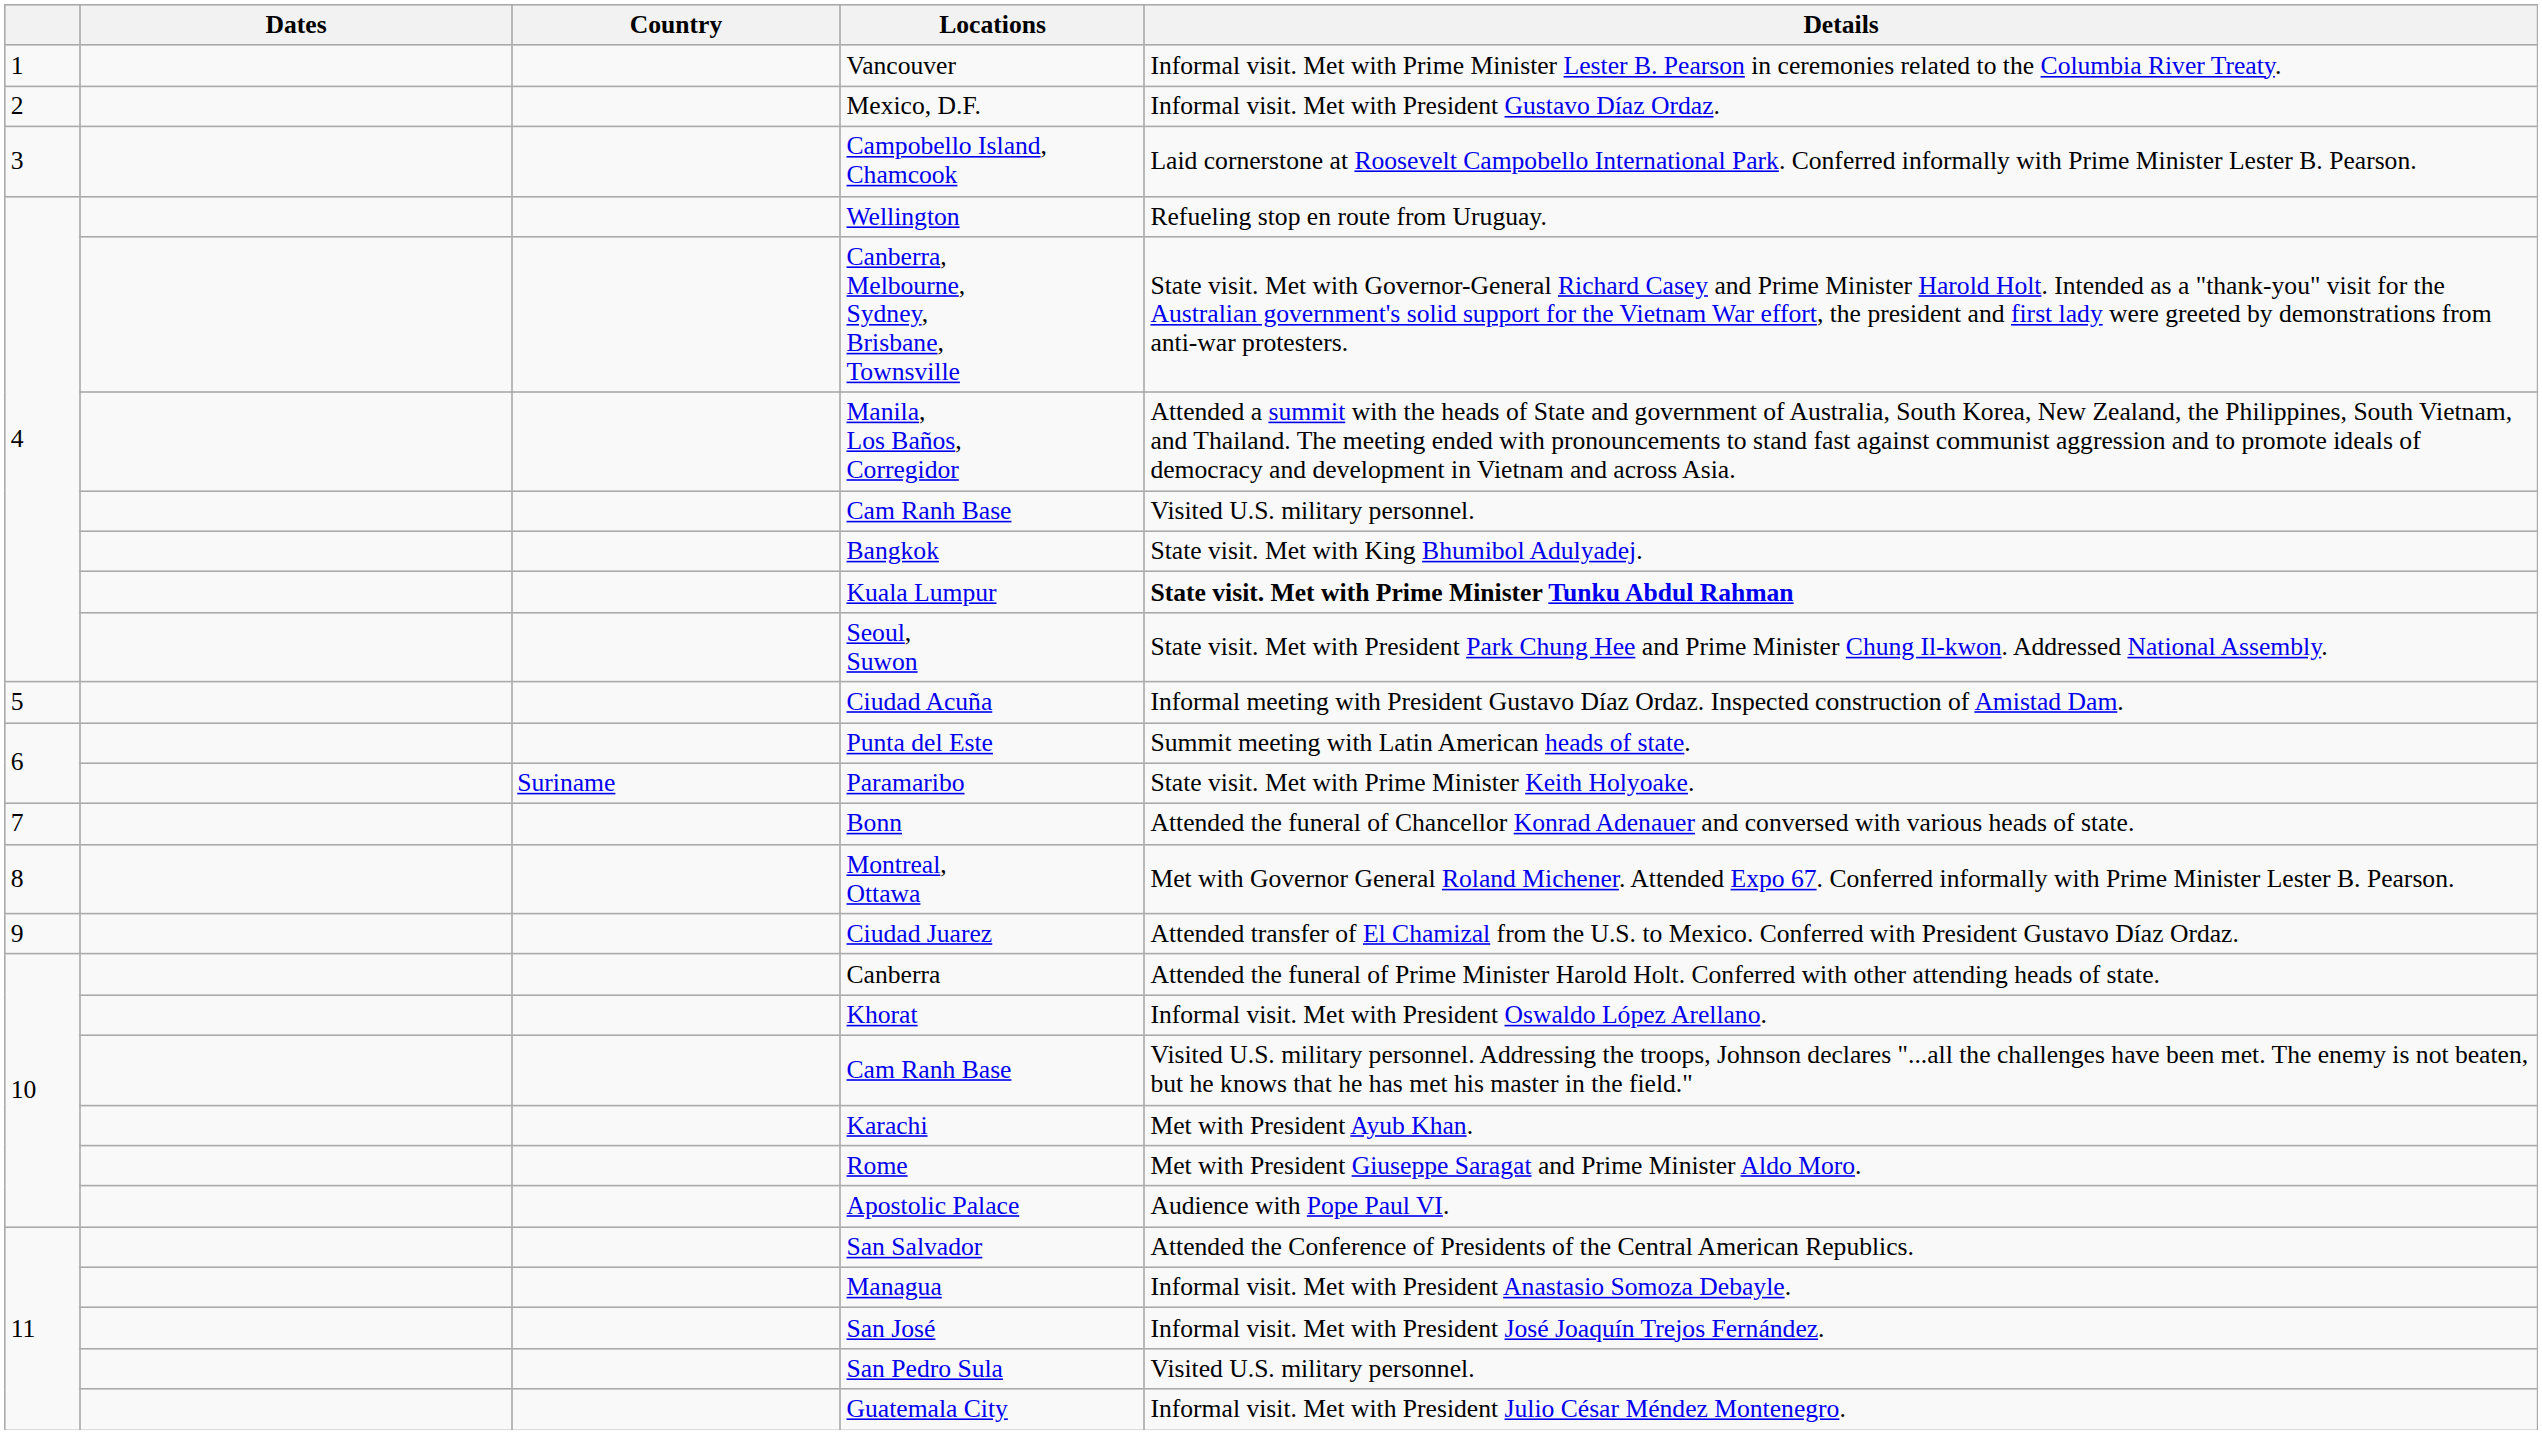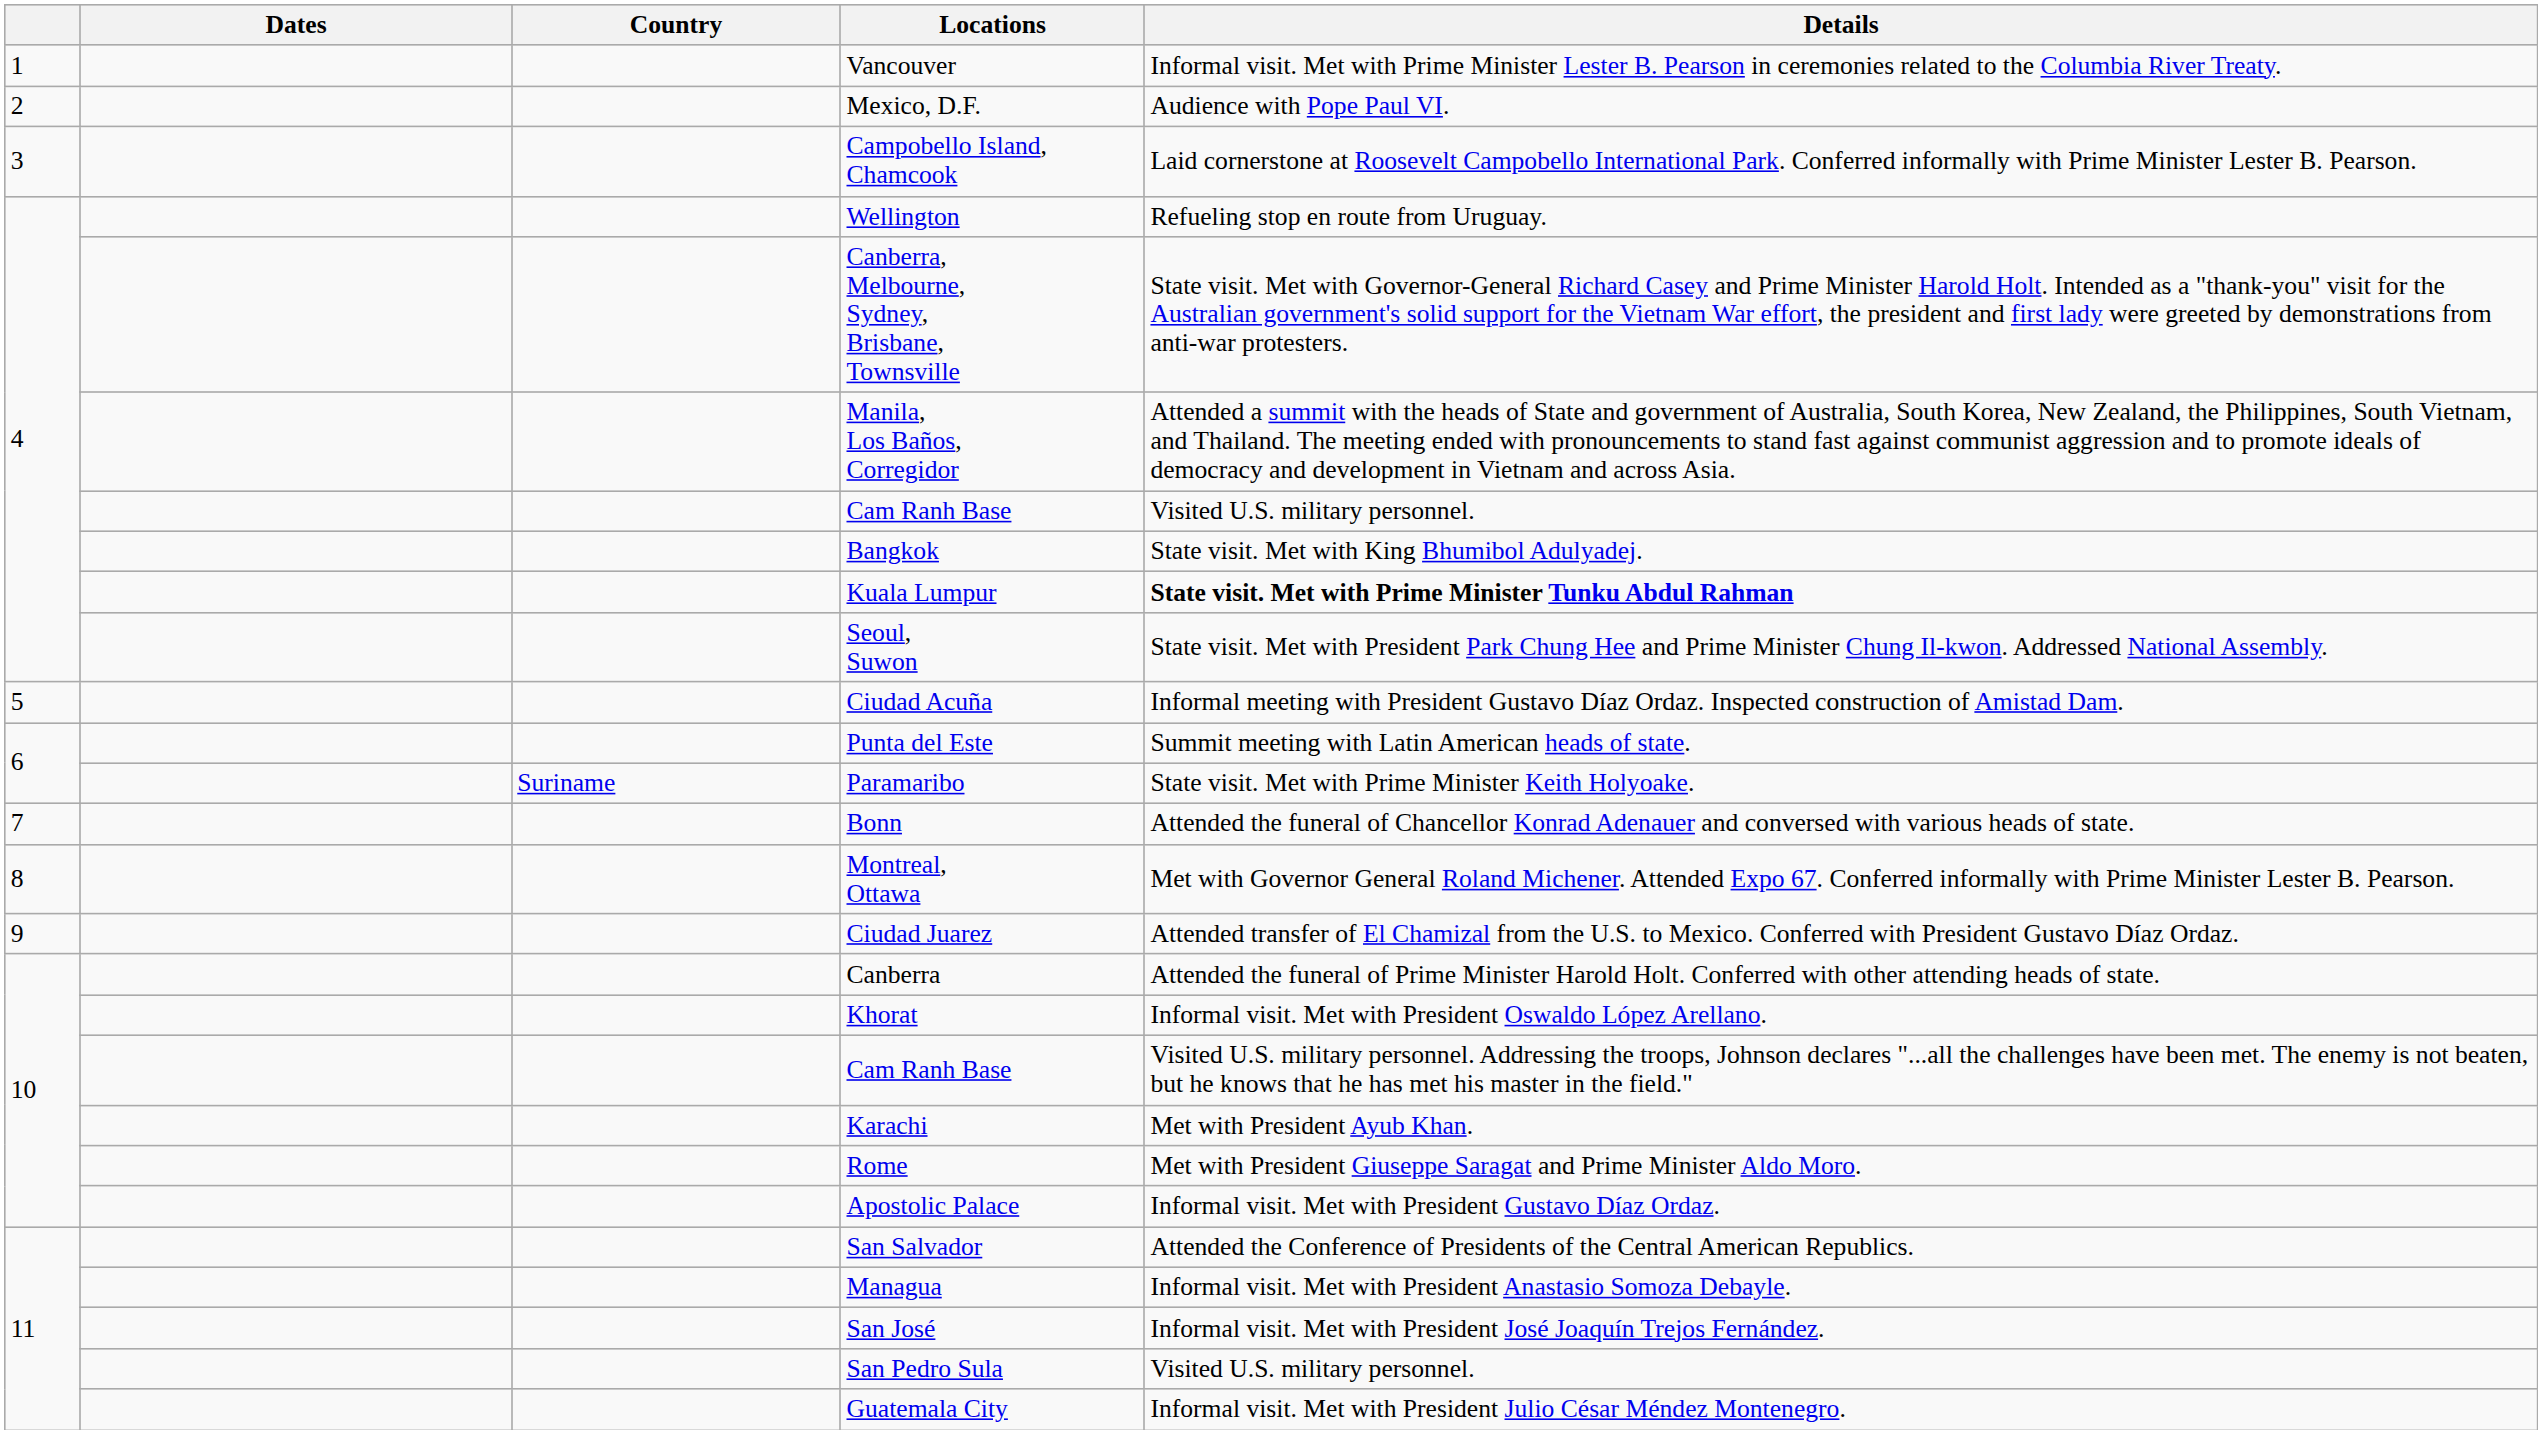Mexico, D.F. | Details: Informal visit. Met with President Gustavo Díaz Ordaz. -> Audience with Pope Paul VI.
Apostolic Palace | Details: Audience with Pope Paul VI. -> Informal visit. Met with President Gustavo Díaz Ordaz.
